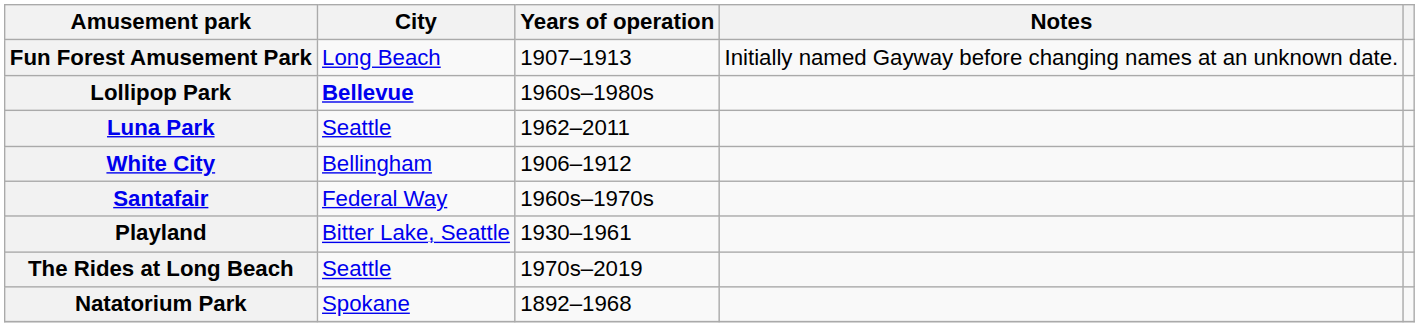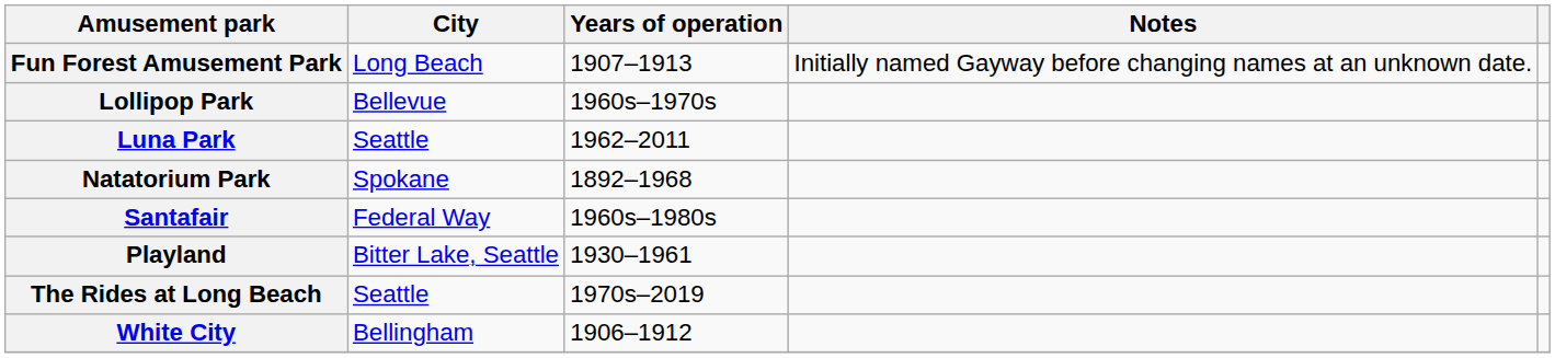Lollipop Park | City: bold -> normal
Lollipop Park | Years of operation: 1960s–1980s -> 1960s–1970s
rows swapped: Natatorium Park <-> White City
Santafair | Years of operation: 1960s–1970s -> 1960s–1980s
